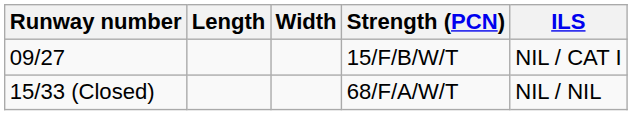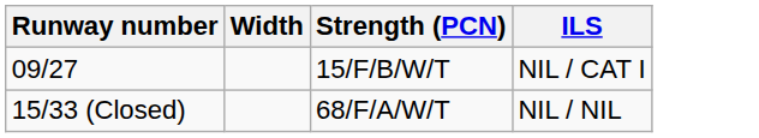- column: Length
